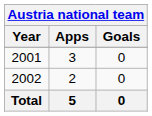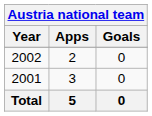rows swapped: 2001 <-> 2002
